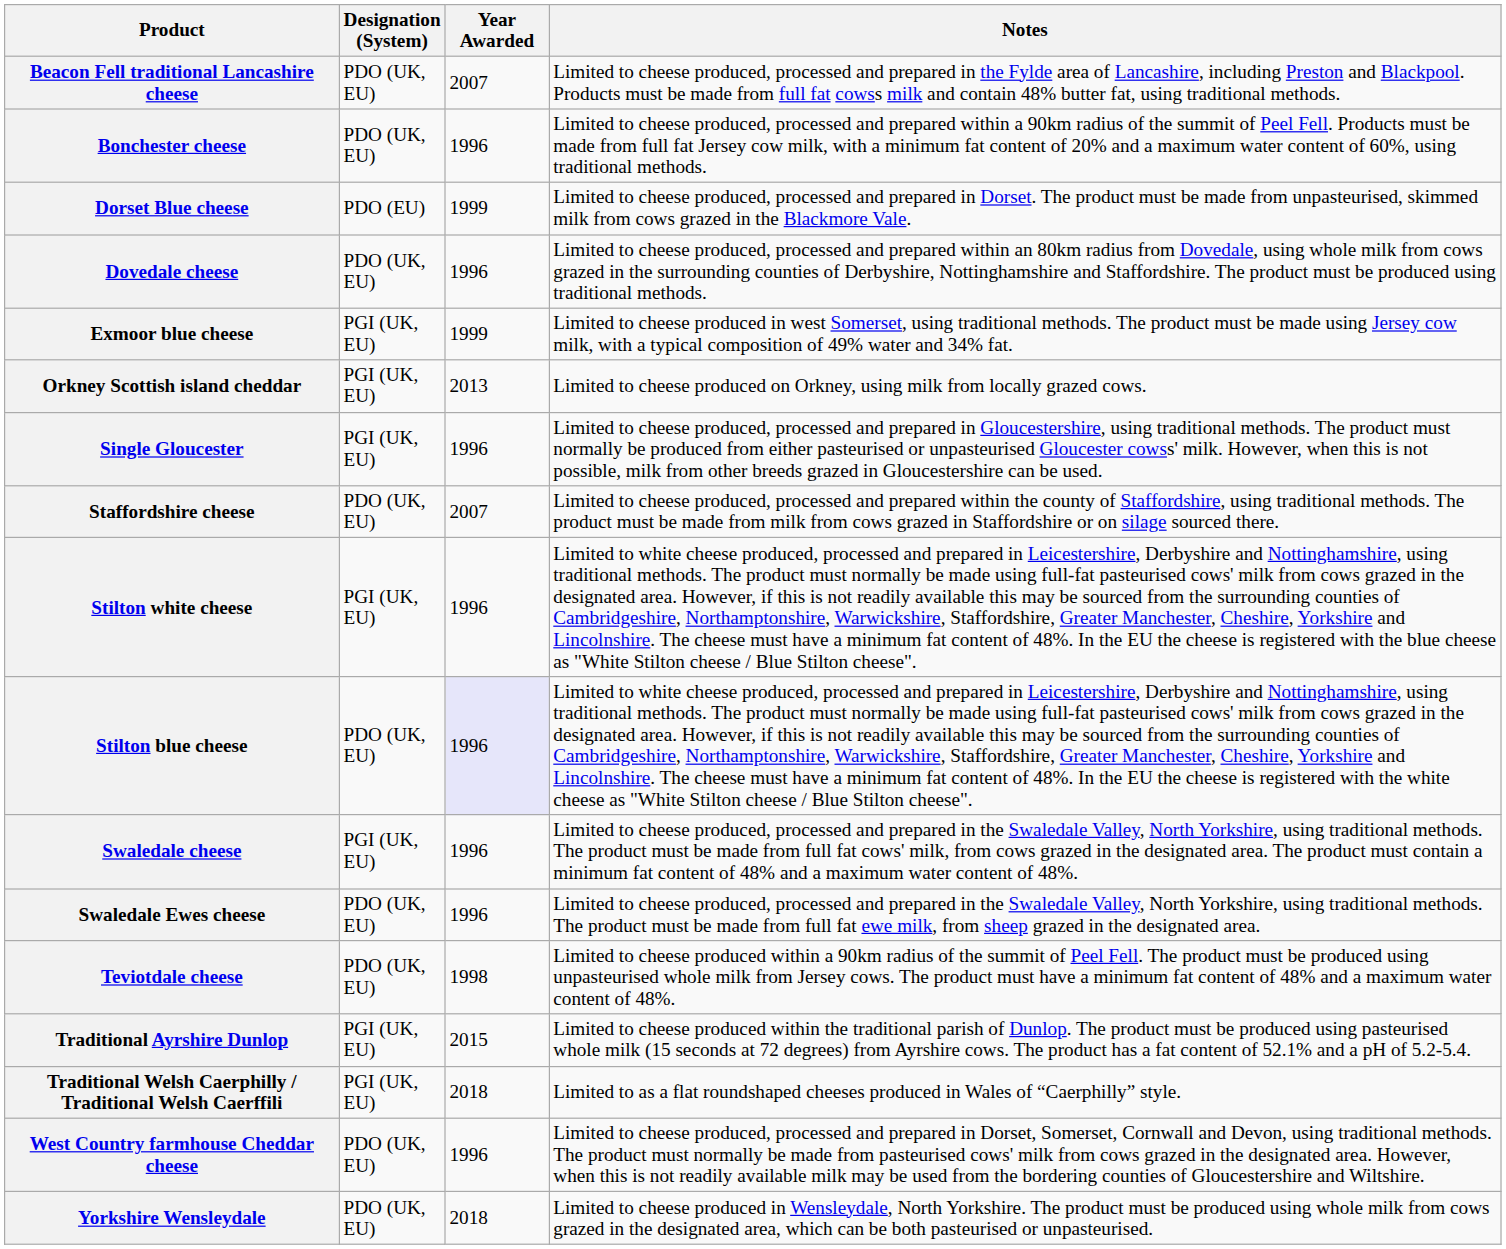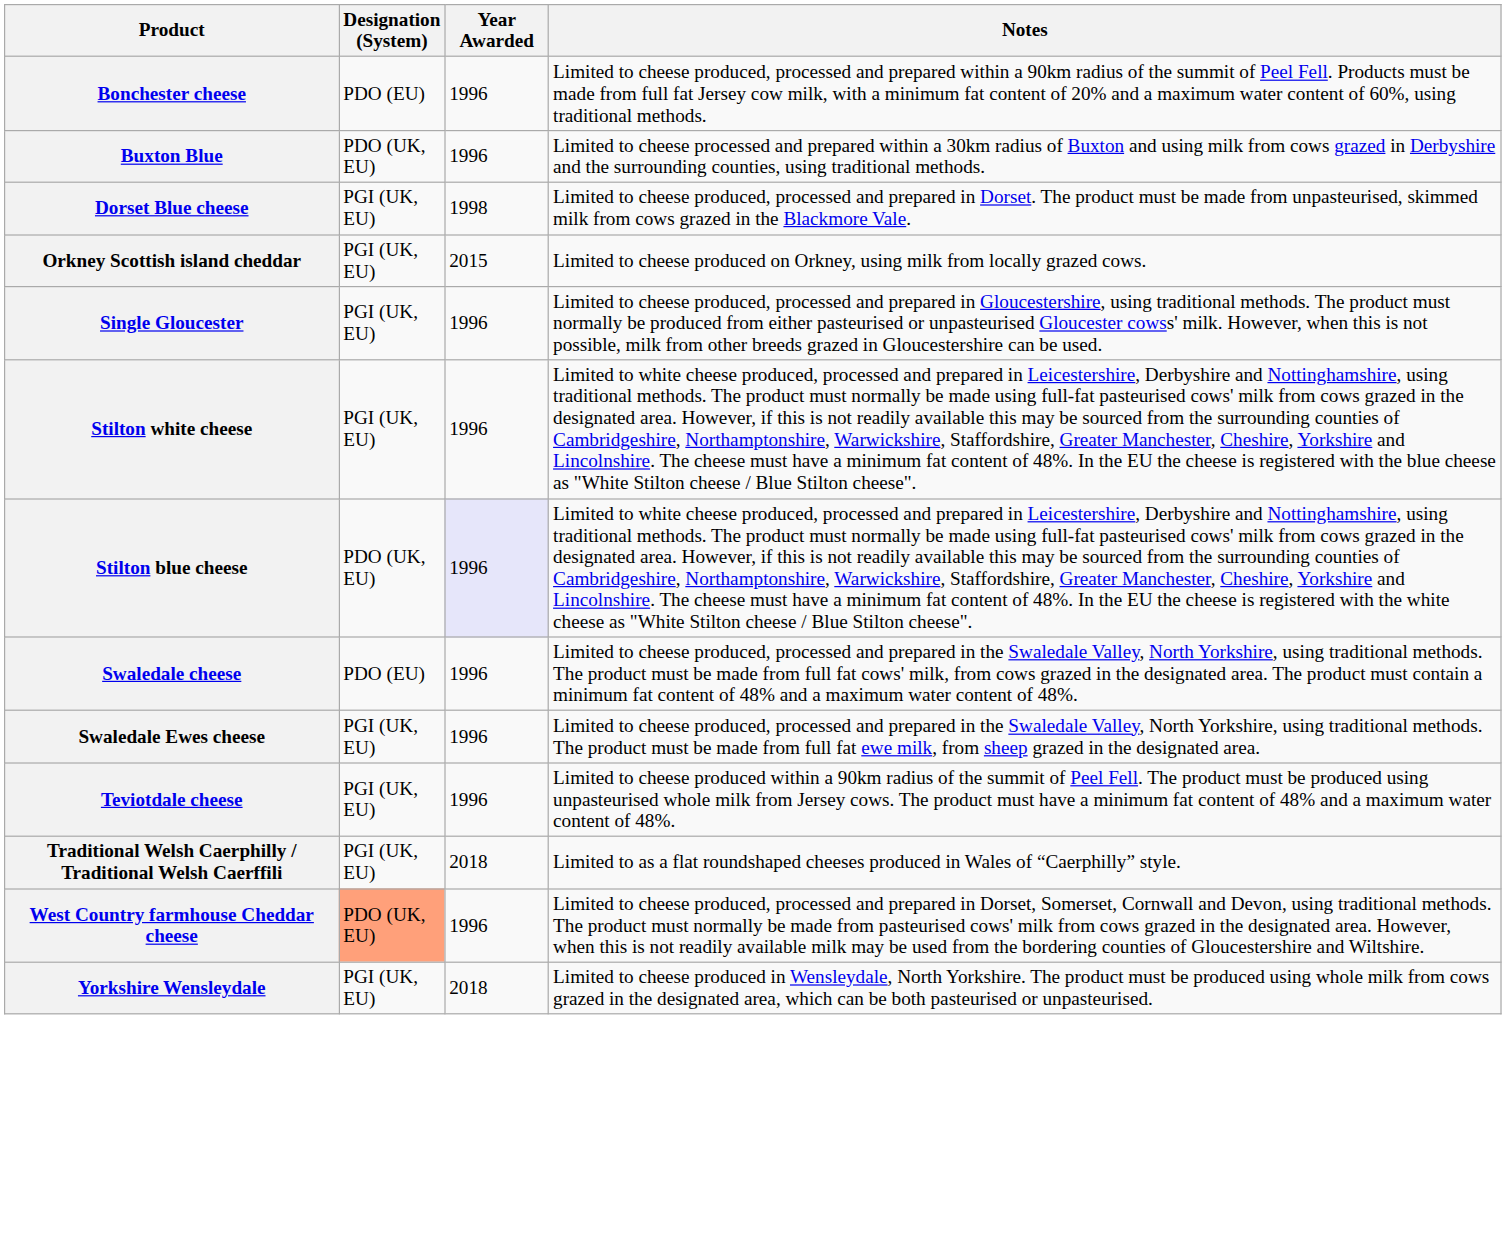- row: Beacon Fell traditional Lancashire cheese | PDO (UK, EU) | 2007 | Limited to cheese produced, processed and prepared in the Fylde area of Lancashire, including Preston and Blackpool. Products must be made from full fat cowss milk and contain 48% butter fat, using traditional methods.
Bonchester cheese | Designation (System): PDO (UK, EU) -> PDO (EU)
+ row: Buxton Blue | PDO (UK, EU) | 1996 | Limited to cheese processed and prepared within a 30km radius of Buxton and using milk from cows grazed in Derbyshire and the surrounding counties, using traditional methods.
Dorset Blue cheese | Designation (System): PDO (EU) -> PGI (UK, EU)
Dorset Blue cheese | Year Awarded: 1999 -> 1998
- row: Dovedale cheese | PDO (UK, EU) | 1996 | Limited to cheese produced, processed and prepared within an 80km radius from Dovedale, using whole milk from cows grazed in the surrounding counties of Derbyshire, Nottinghamshire and Staffordshire. The product must be produced using traditional methods.
- row: Exmoor blue cheese | PGI (UK, EU) | 1999 | Limited to cheese produced in west Somerset, using traditional methods. The product must be made using Jersey cow milk, with a typical composition of 49% water and 34% fat.
Orkney Scottish island cheddar | Year Awarded: 2013 -> 2015
- row: Staffordshire cheese | PDO (UK, EU) | 2007 | Limited to cheese produced, processed and prepared within the county of Staffordshire, using traditional methods. The product must be made from milk from cows grazed in Staffordshire or on silage sourced there.
Swaledale cheese | Designation (System): PGI (UK, EU) -> PDO (EU)
Swaledale Ewes cheese | Designation (System): PDO (UK, EU) -> PGI (UK, EU)
Teviotdale cheese | Designation (System): PDO (UK, EU) -> PGI (UK, EU)
Teviotdale cheese | Year Awarded: 1998 -> 1996
- row: Traditional Ayrshire Dunlop | PGI (UK, EU) | 2015 | Limited to cheese produced within the traditional parish of Dunlop. The product must be produced using pasteurised whole milk (15 seconds at 72 degrees) from Ayrshire cows. The product has a fat content of 52.1% and a pH of 5.2-5.4.
West Country farmhouse Cheddar cheese | Designation (System): no background -> lightsalmon background
Yorkshire Wensleydale | Designation (System): PDO (UK, EU) -> PGI (UK, EU)
